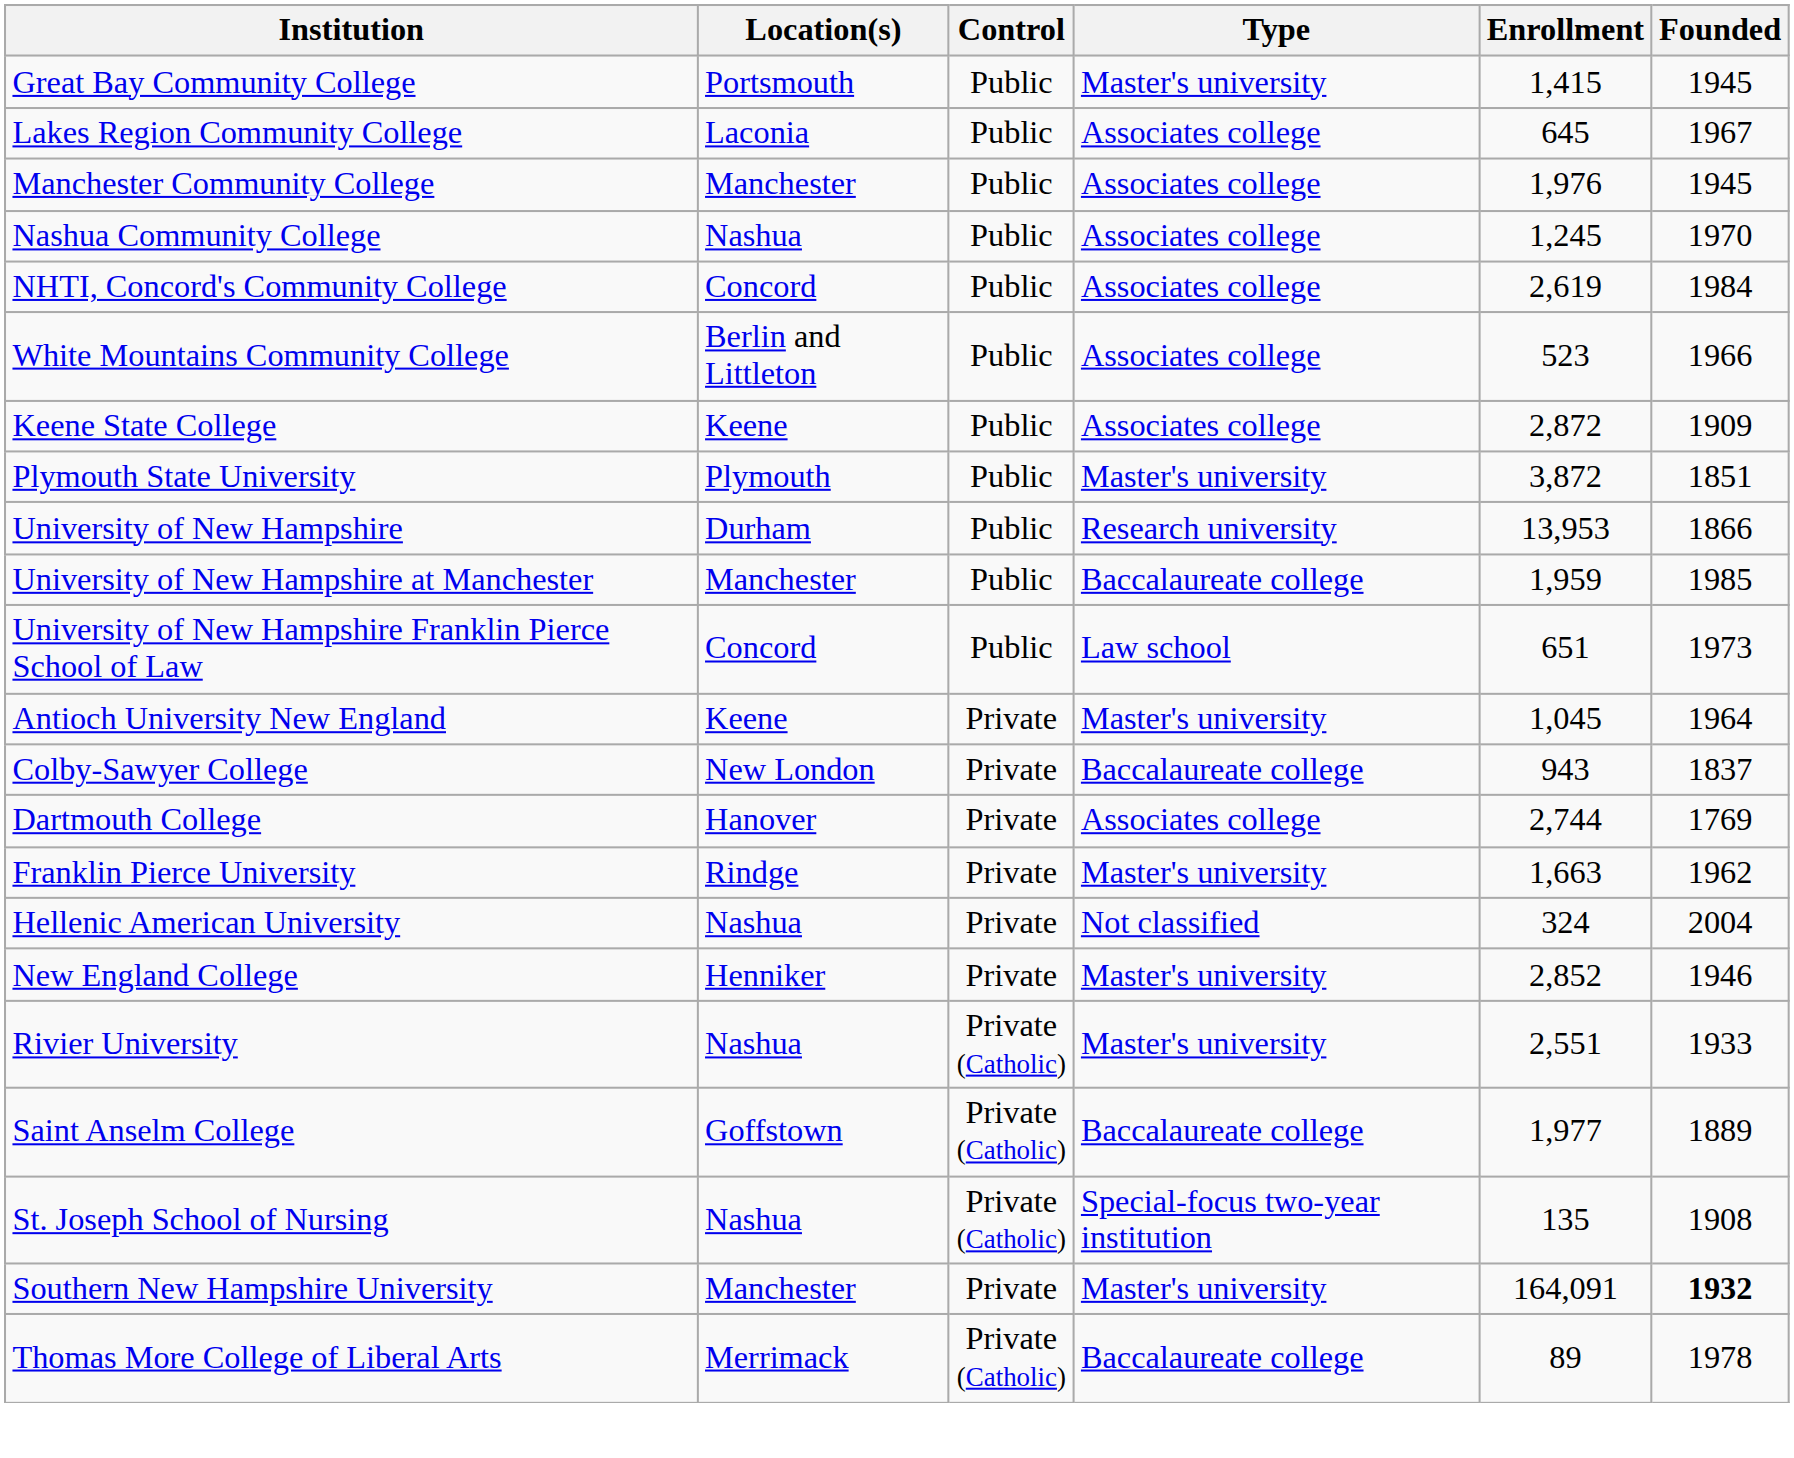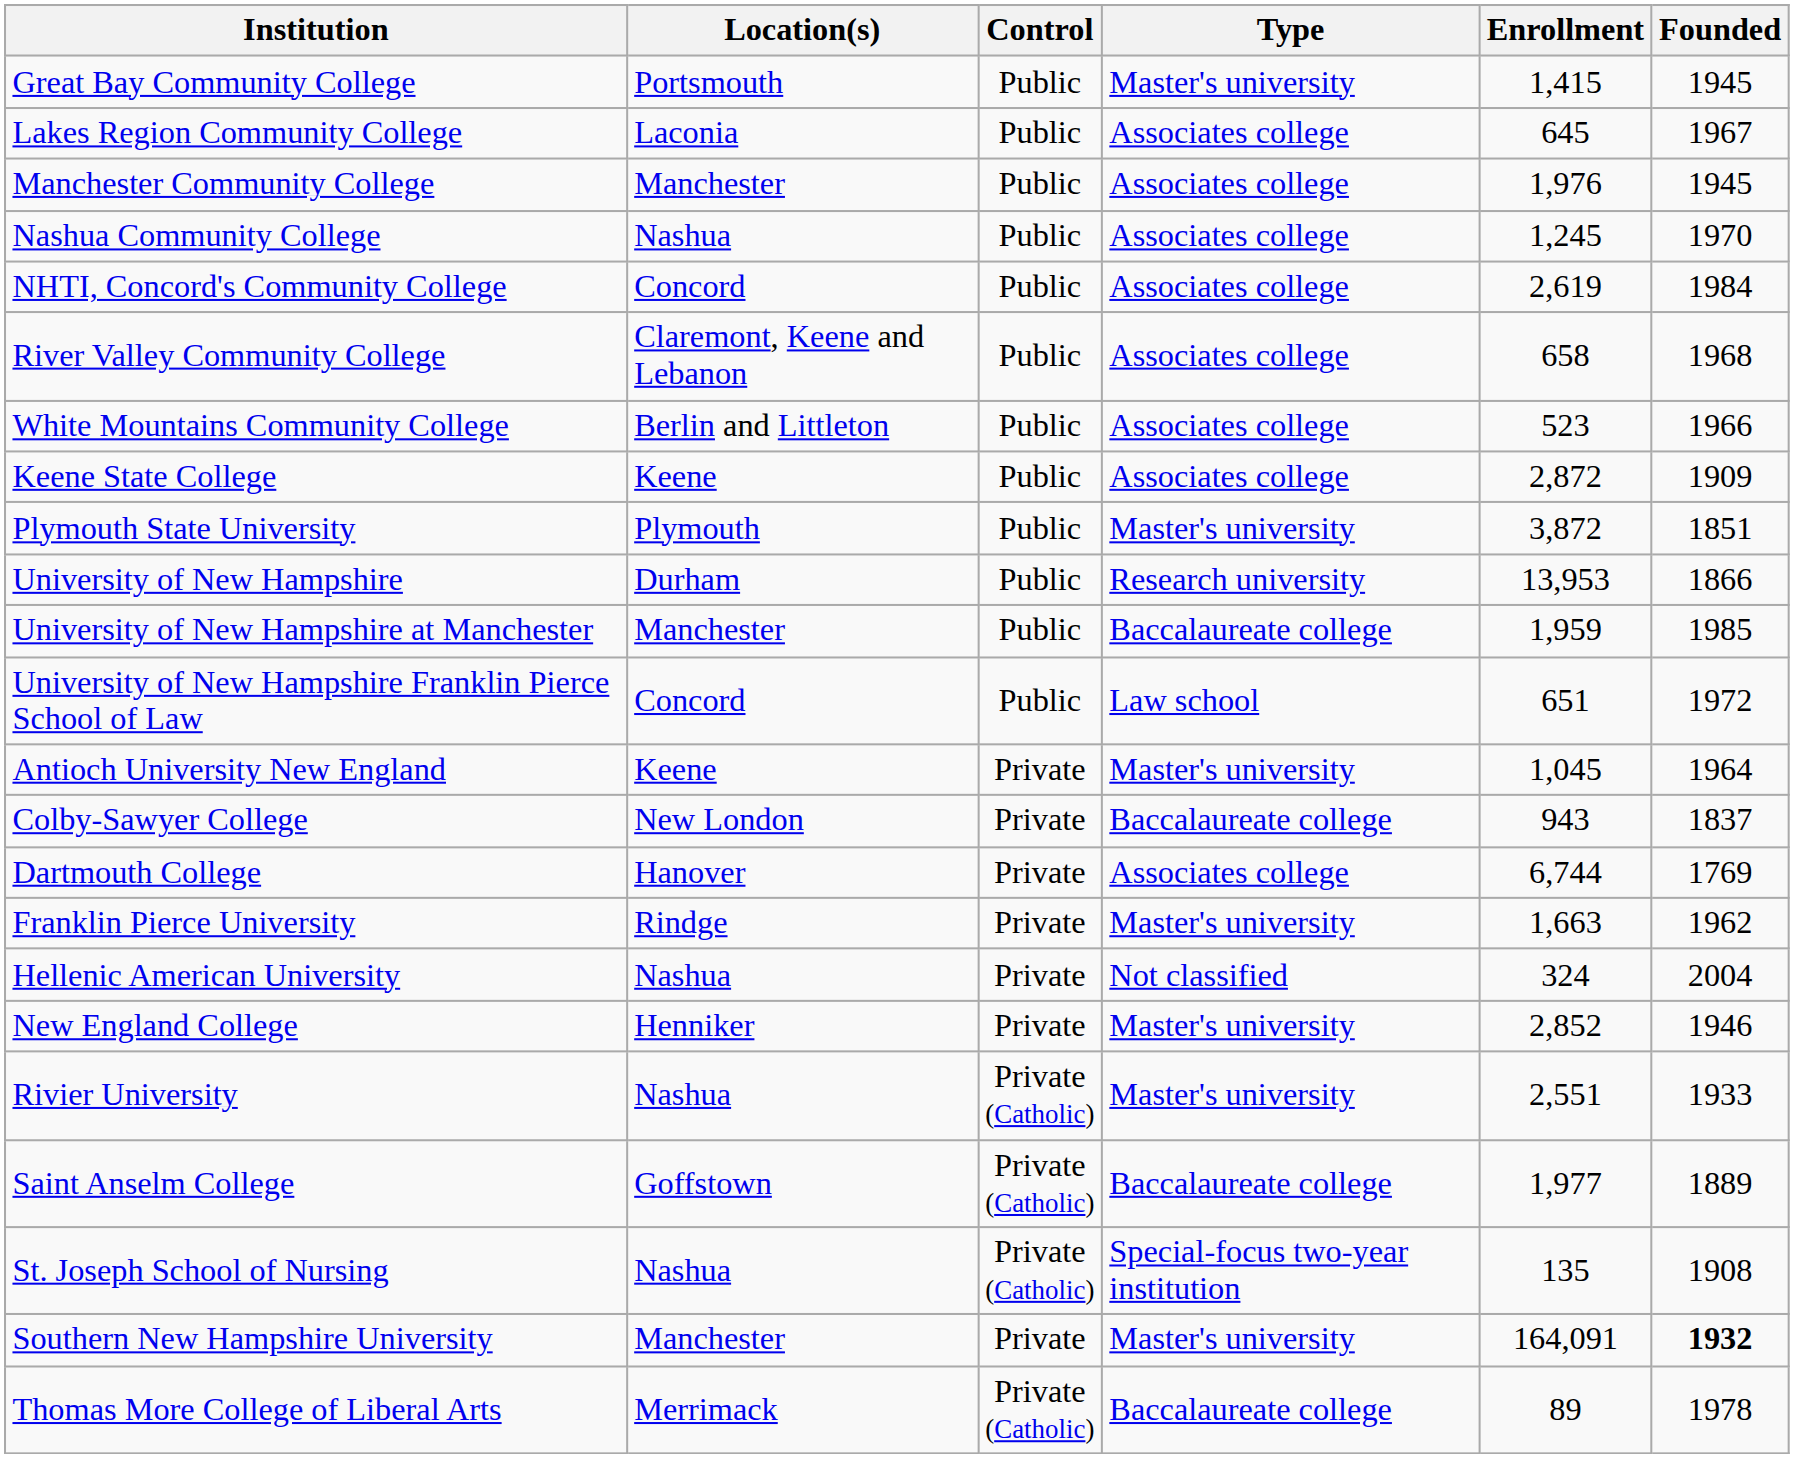+ row: River Valley Community College | Claremont, Keene and Lebanon | Public | Associates college | 658 | 1968
University of New Hampshire Franklin Pierce School of Law | Founded: 1973 -> 1972
Dartmouth College | Enrollment: 2,744 -> 6,744
